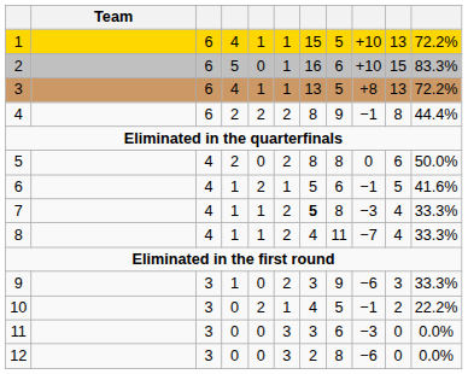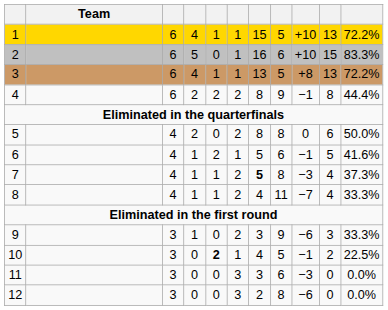7 | column 11: 33.3% -> 37.3%
10 | column 5: normal -> bold
10 | column 11: 22.2% -> 22.5%
